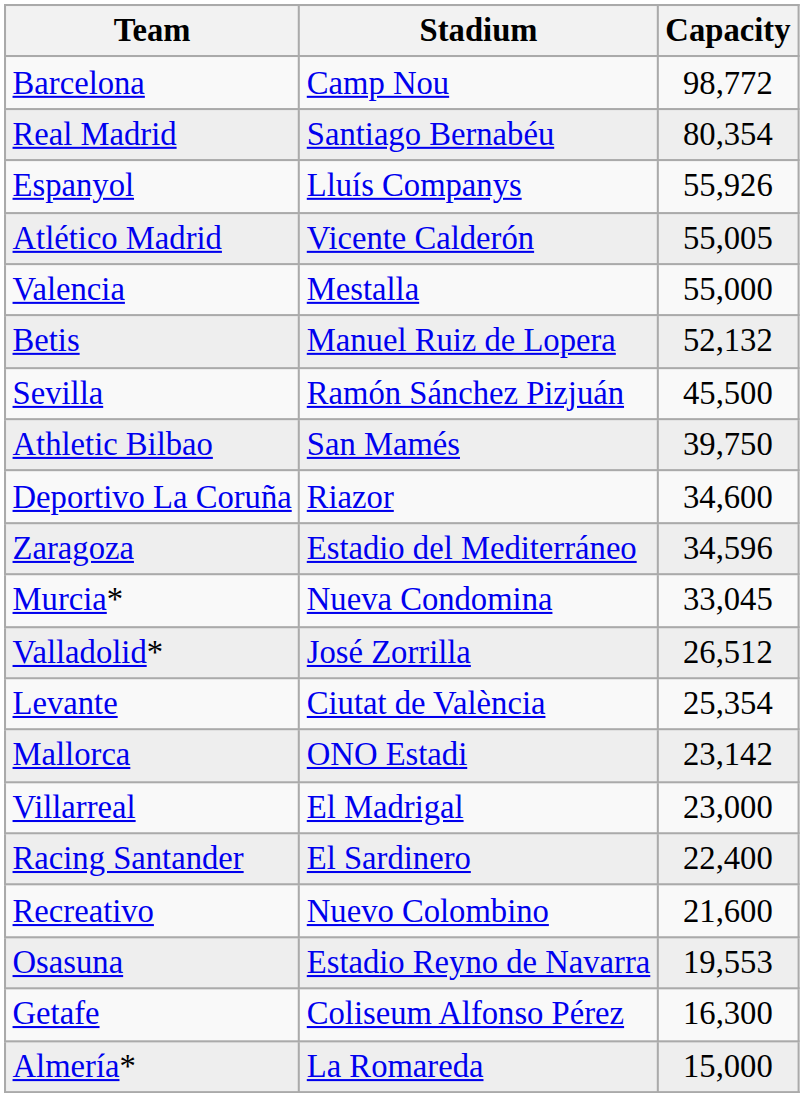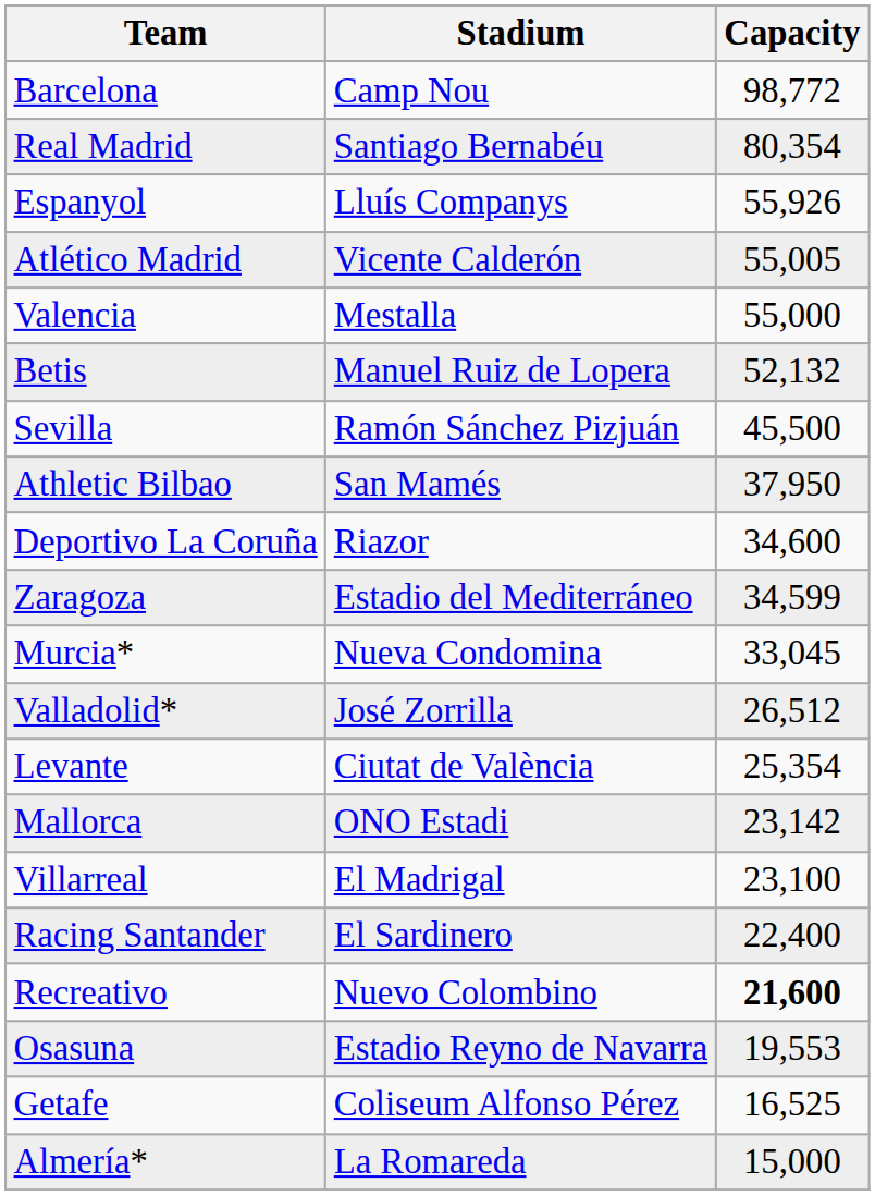Athletic Bilbao | Capacity: 39,750 -> 37,950
Zaragoza | Capacity: 34,596 -> 34,599
Villarreal | Capacity: 23,000 -> 23,100
Recreativo | Capacity: normal -> bold
Getafe | Capacity: 16,300 -> 16,525
